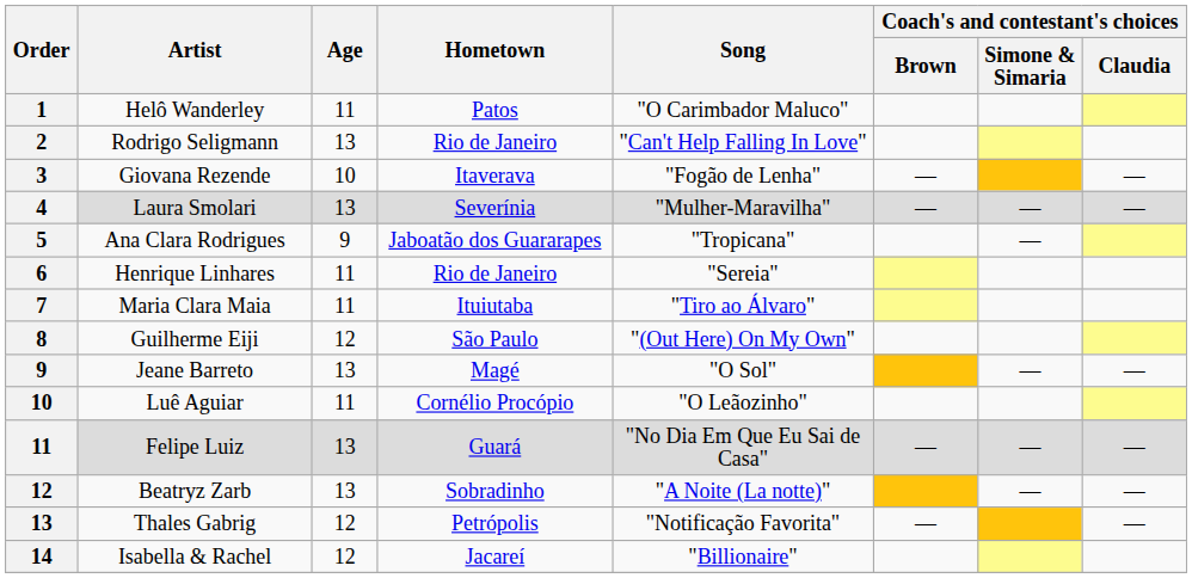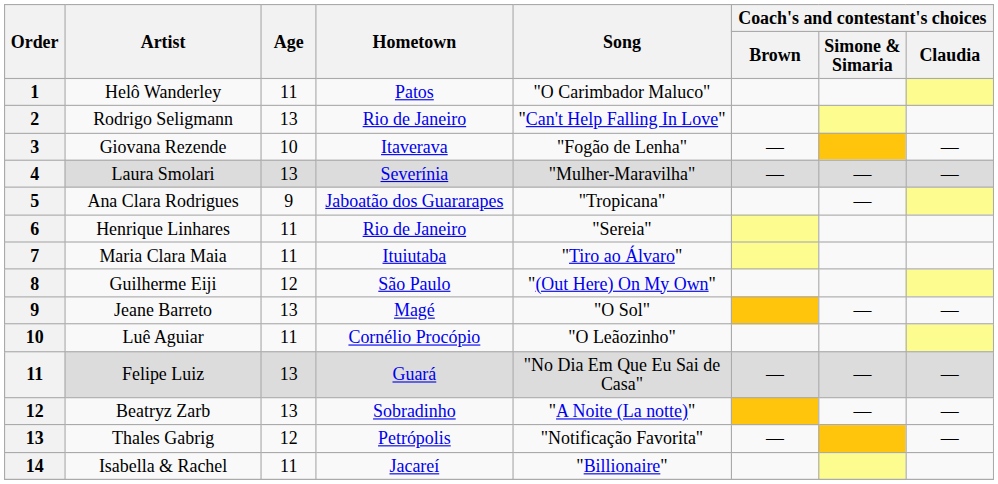Isabella & Rachel | Age: 12 -> 11
